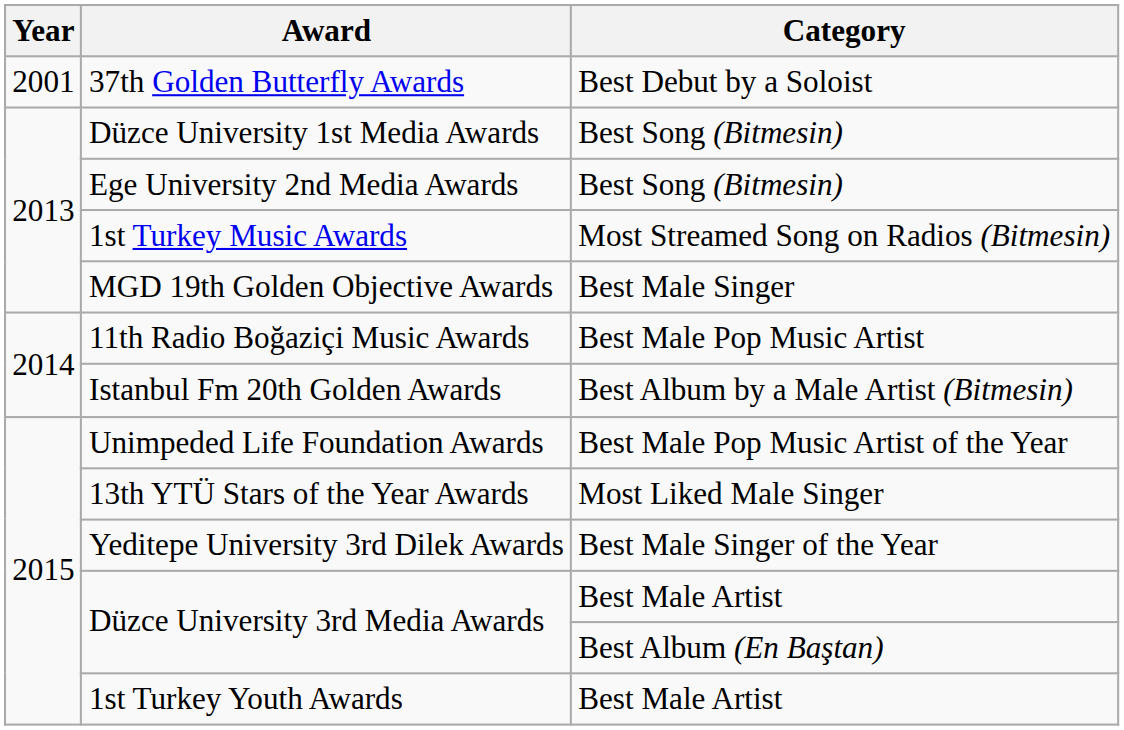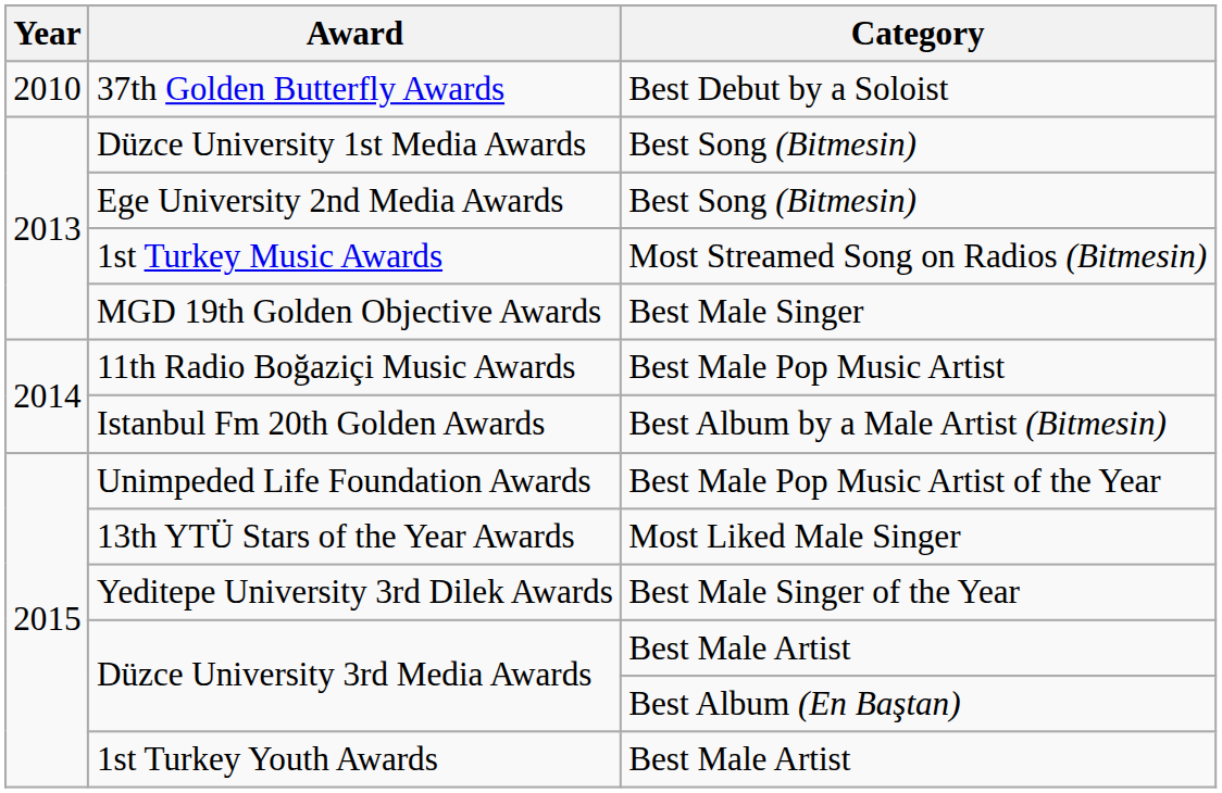37th Golden Butterfly Awards | Year: 2001 -> 2010
